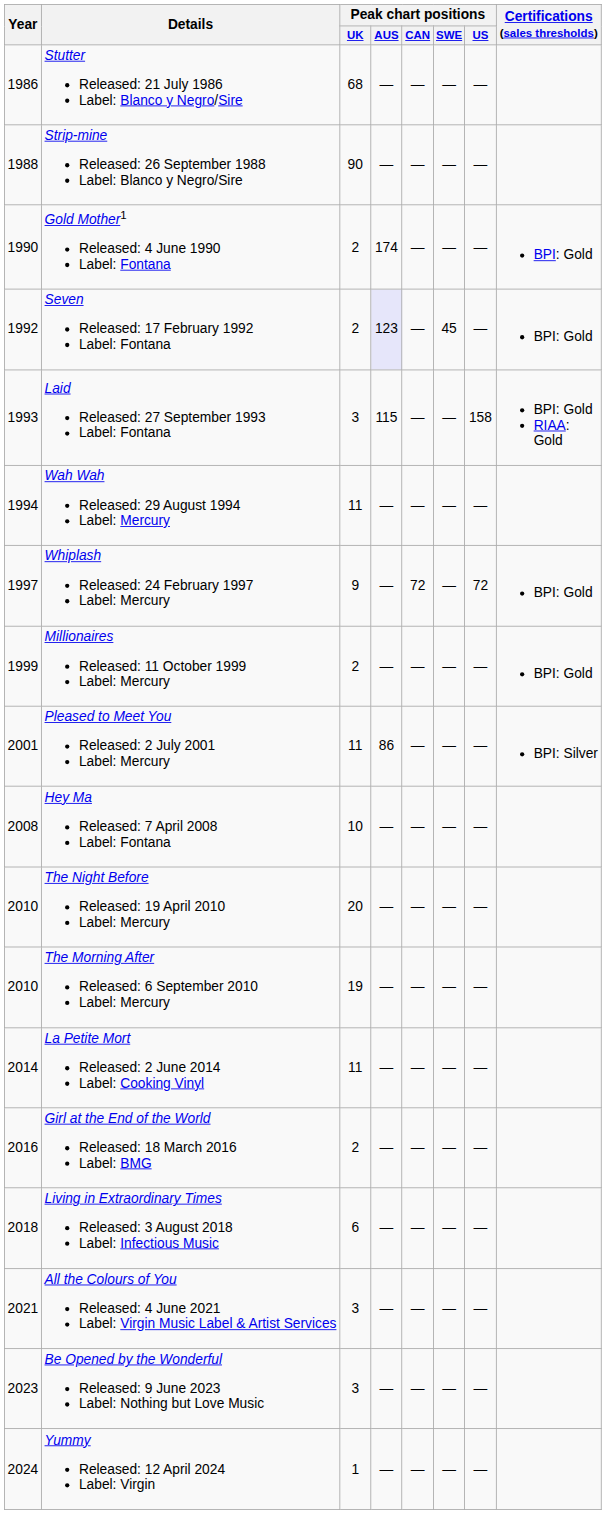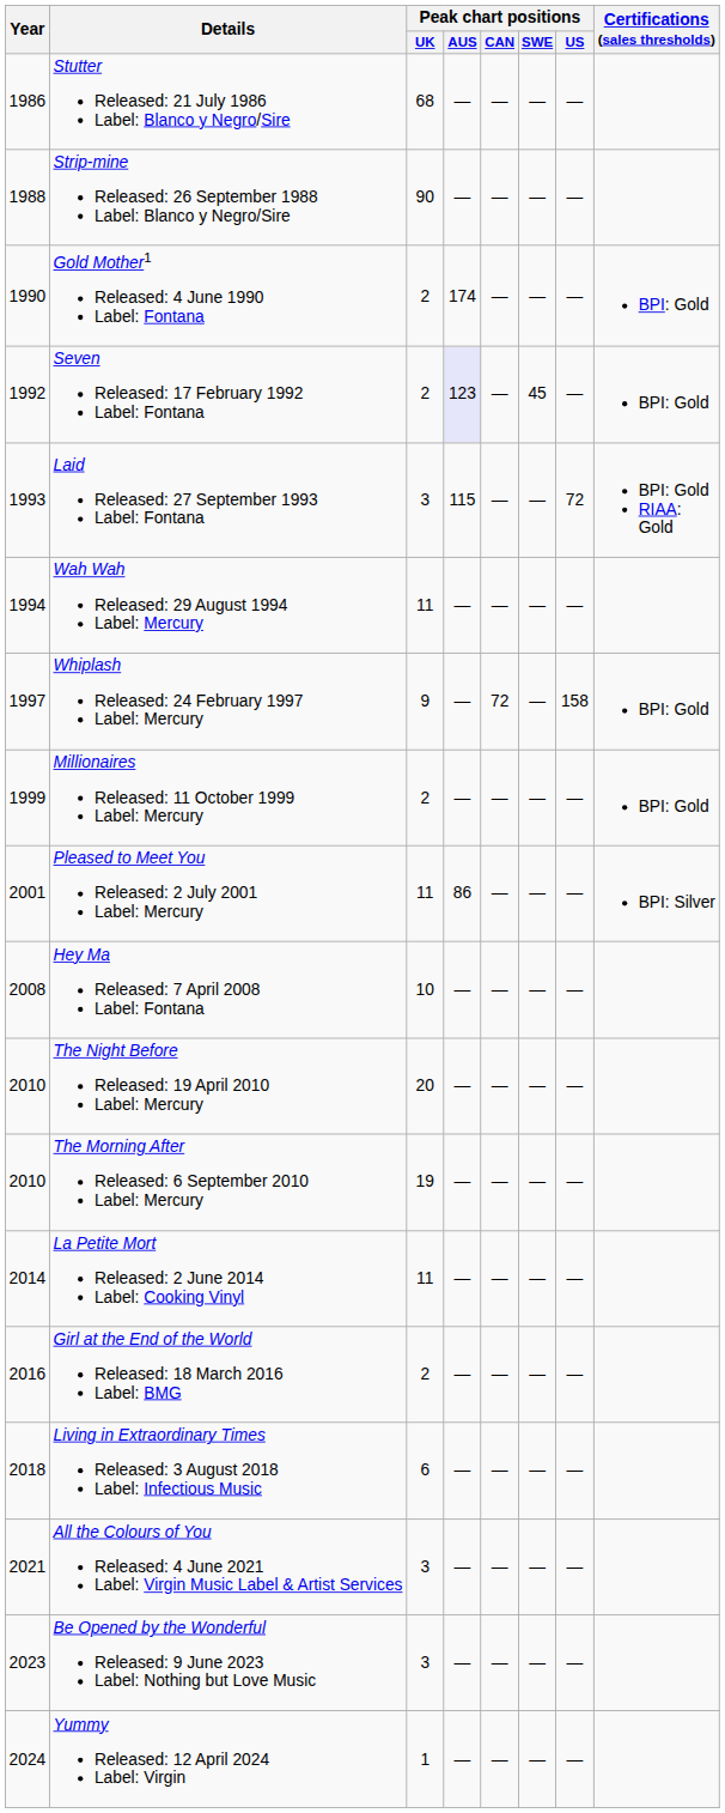Laid Released: 27 September 1993 Label: Fontana | Peak chart positions / US: 158 -> 72
Whiplash Released: 24 February 1997 Label: Mercury | Peak chart positions / US: 72 -> 158
